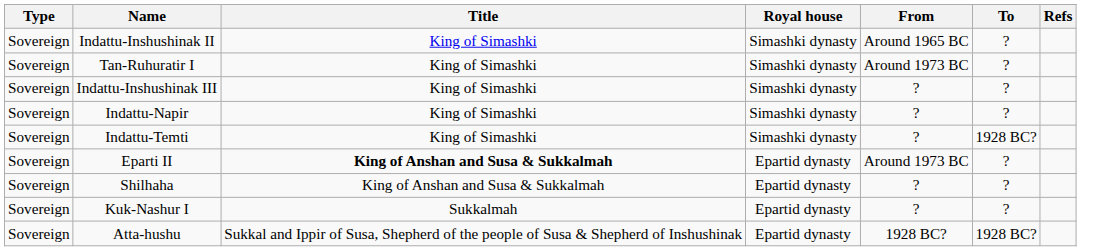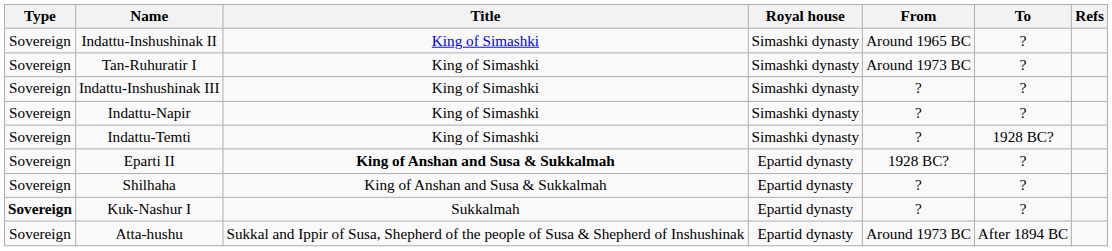Eparti II | From: Around 1973 BC -> 1928 BC?
Kuk-Nashur I | Type: normal -> bold
Atta-hushu | From: 1928 BC? -> Around 1973 BC
Atta-hushu | To: 1928 BC? -> After 1894 BC
